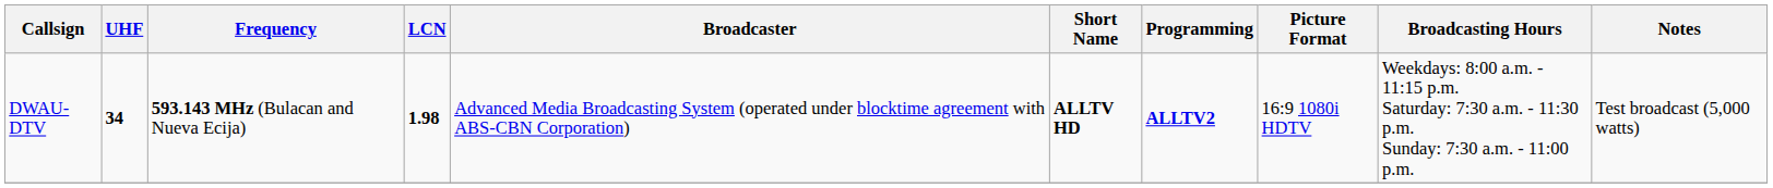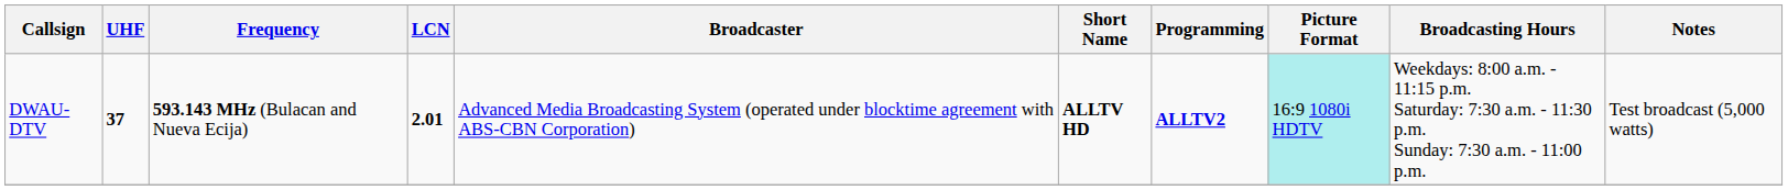DWAU-DTV | UHF: 34 -> 37
DWAU-DTV | LCN: 1.98 -> 2.01
DWAU-DTV | Picture Format: no background -> paleturquoise background
